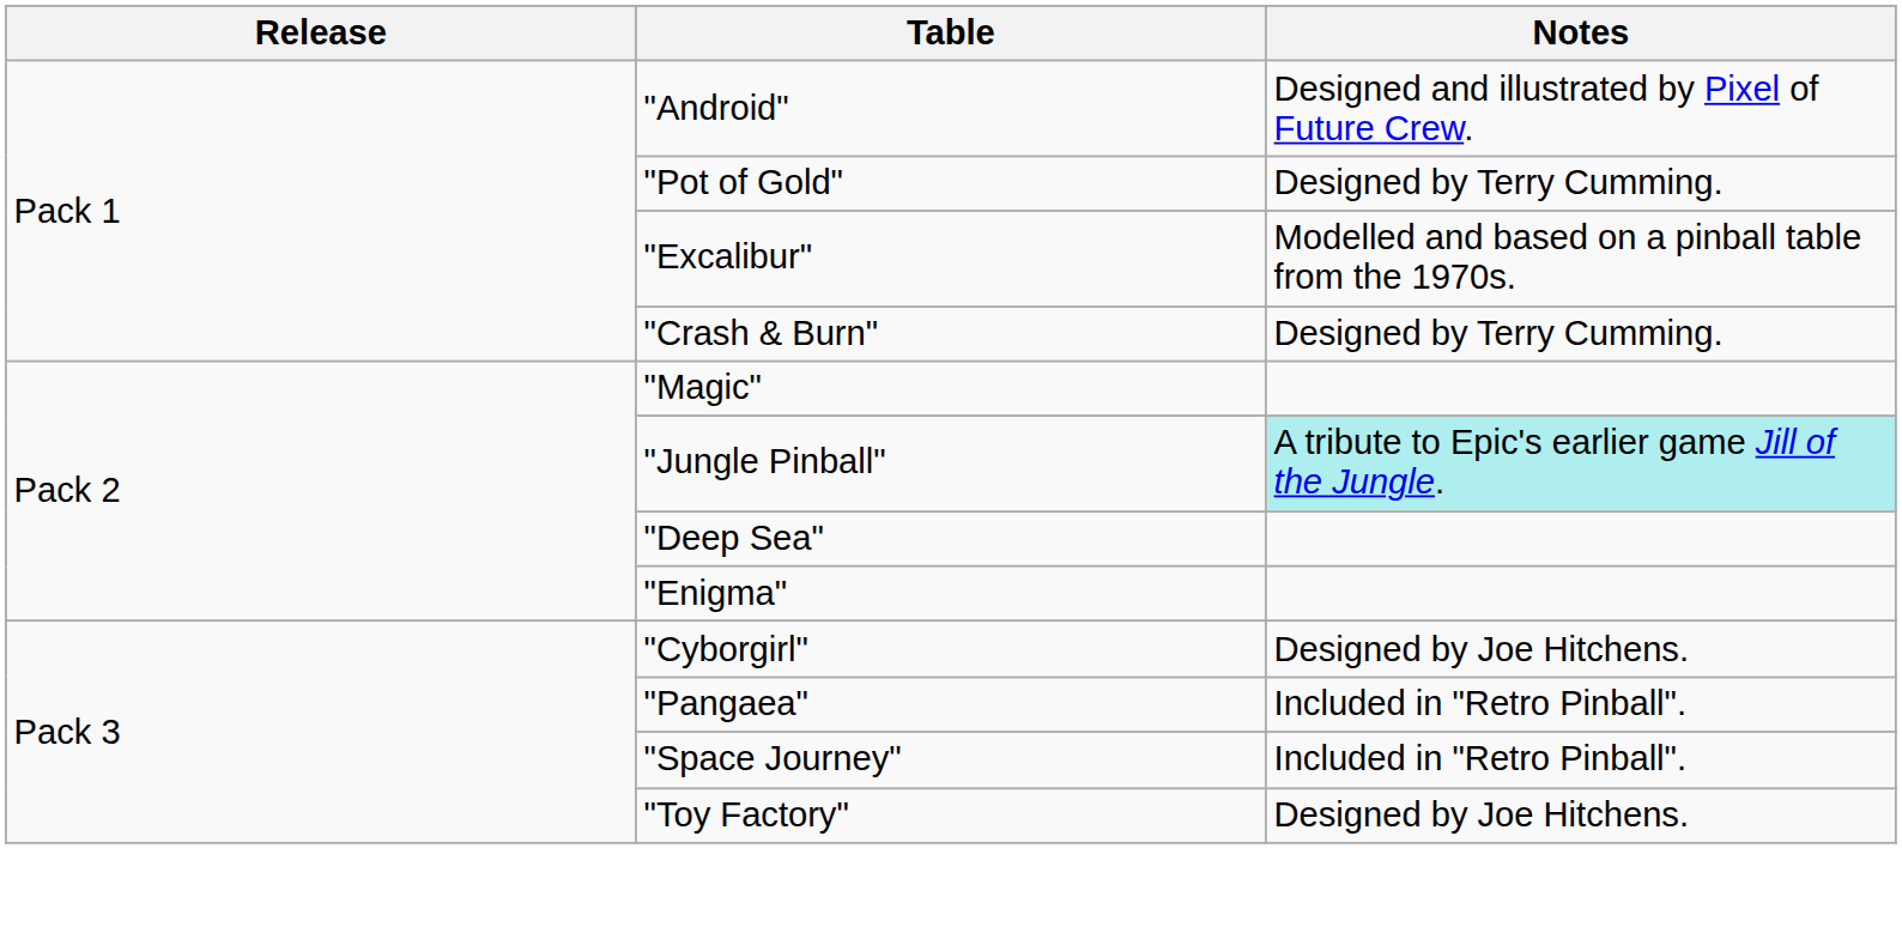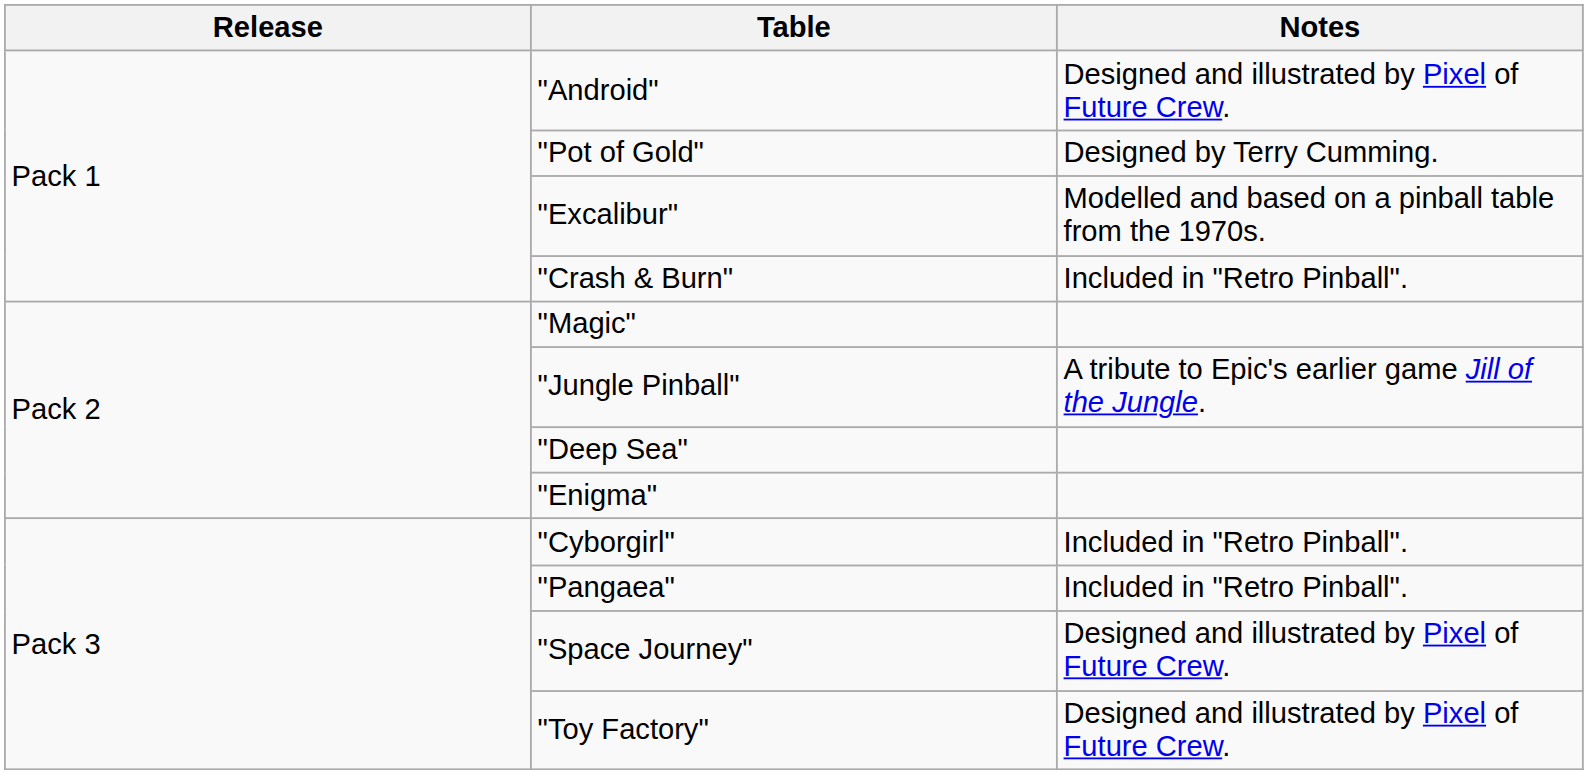"Crash & Burn" | Notes: Designed by Terry Cumming. -> Included in "Retro Pinball".
"Jungle Pinball" | Notes: paleturquoise background -> no background
"Cyborgirl" | Notes: Designed by Joe Hitchens. -> Included in "Retro Pinball".
"Space Journey" | Notes: Included in "Retro Pinball". -> Designed and illustrated by Pixel of Future Crew.
"Toy Factory" | Notes: Designed by Joe Hitchens. -> Designed and illustrated by Pixel of Future Crew.
